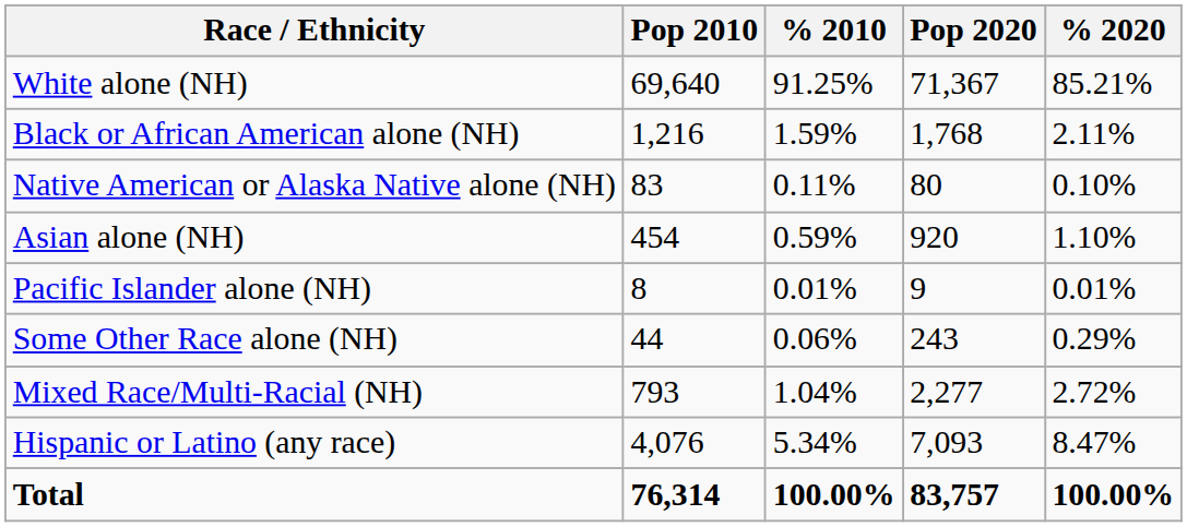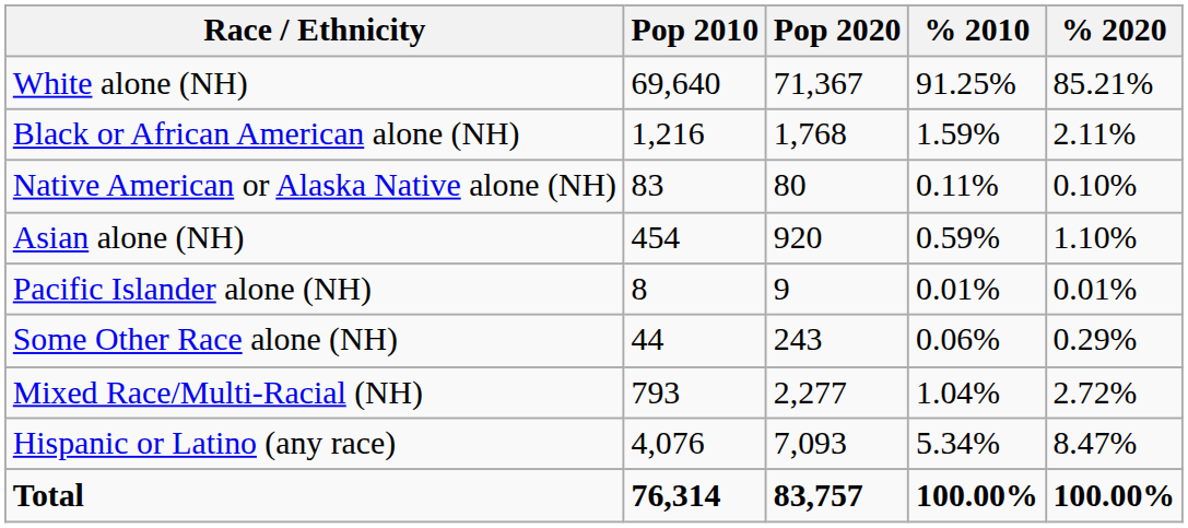columns swapped: Pop 2020 <-> % 2010
